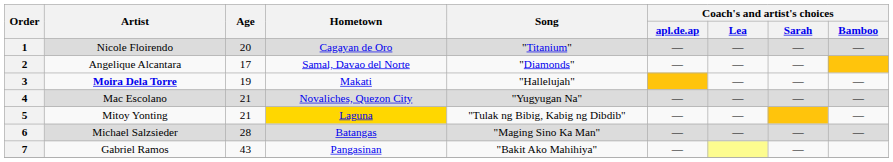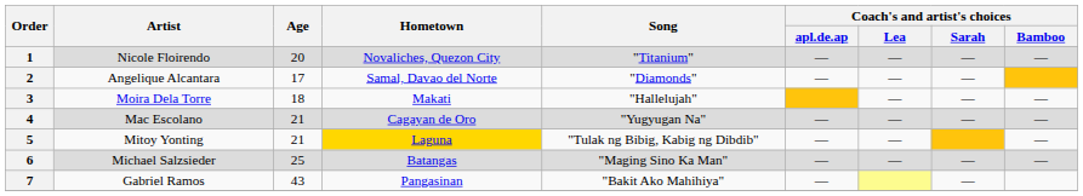1 | Hometown: Cagayan de Oro -> Novaliches, Quezon City
3 | Artist: bold -> normal
3 | Age: 19 -> 18
4 | Hometown: Novaliches, Quezon City -> Cagayan de Oro
6 | Age: 28 -> 25
